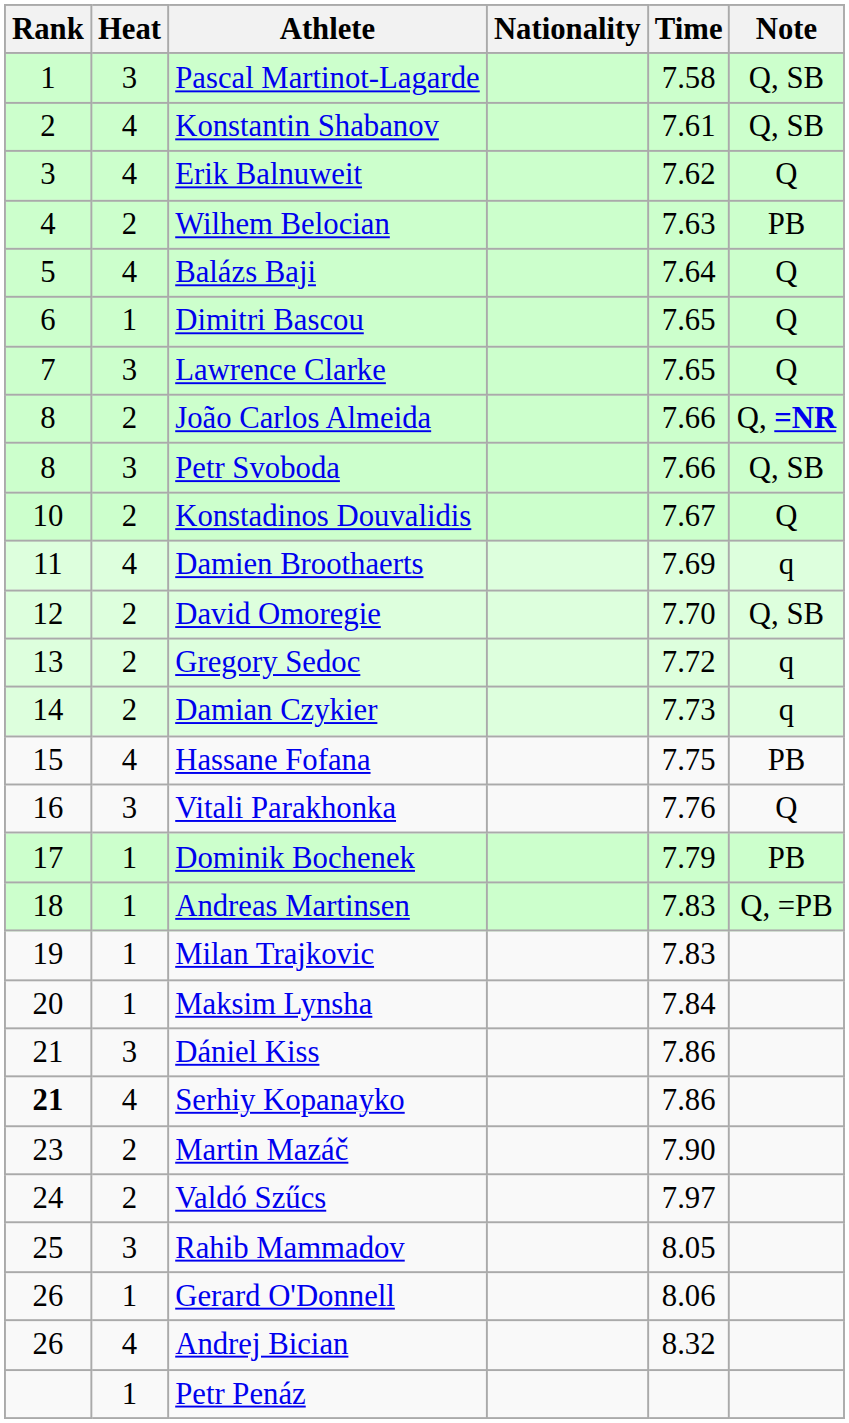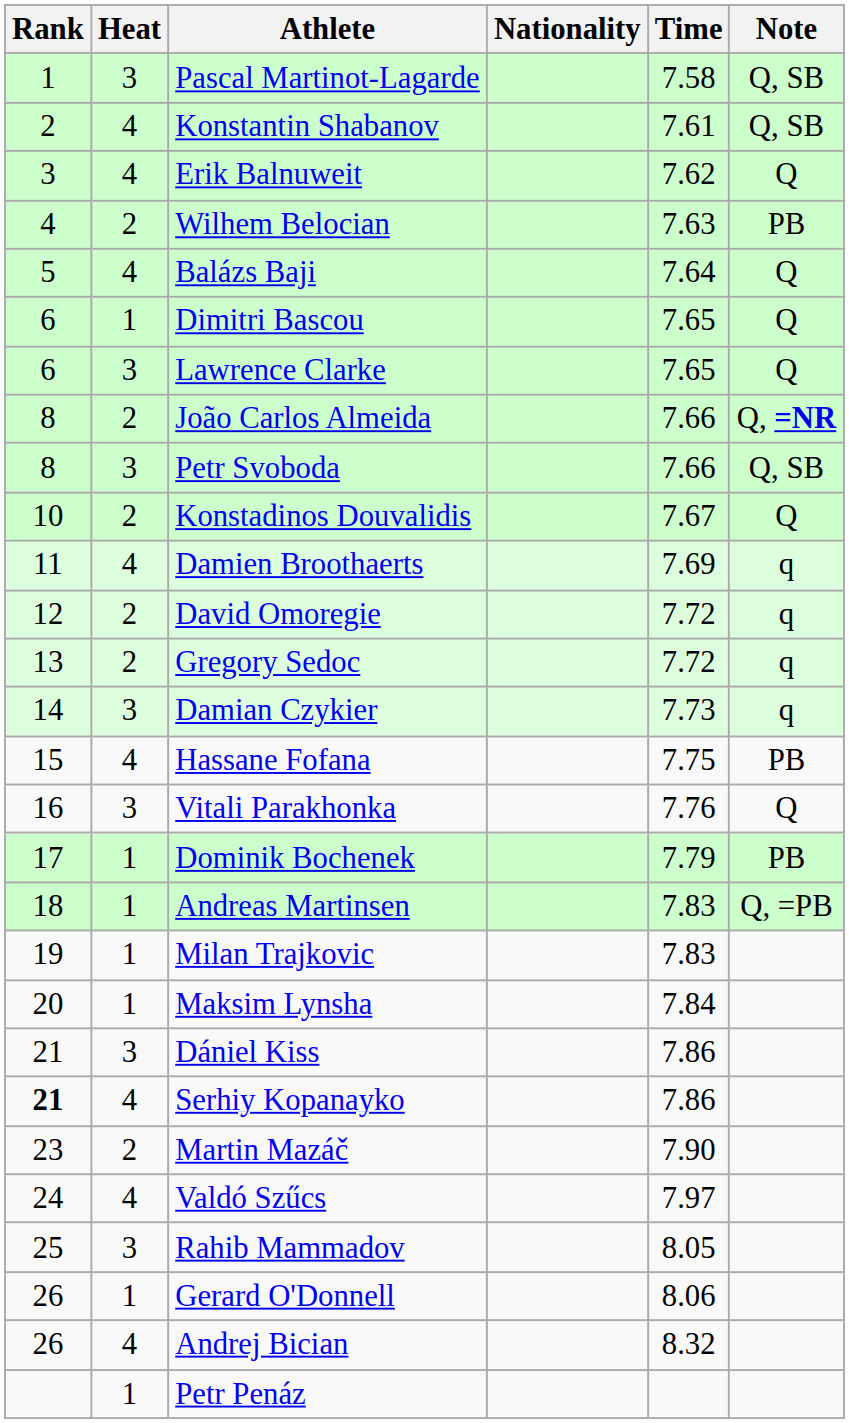Lawrence Clarke | Rank: 7 -> 6
David Omoregie | Time: 7.70 -> 7.72
David Omoregie | Note: Q, SB -> q
Damian Czykier | Heat: 2 -> 3
Valdó Szűcs | Heat: 2 -> 4
